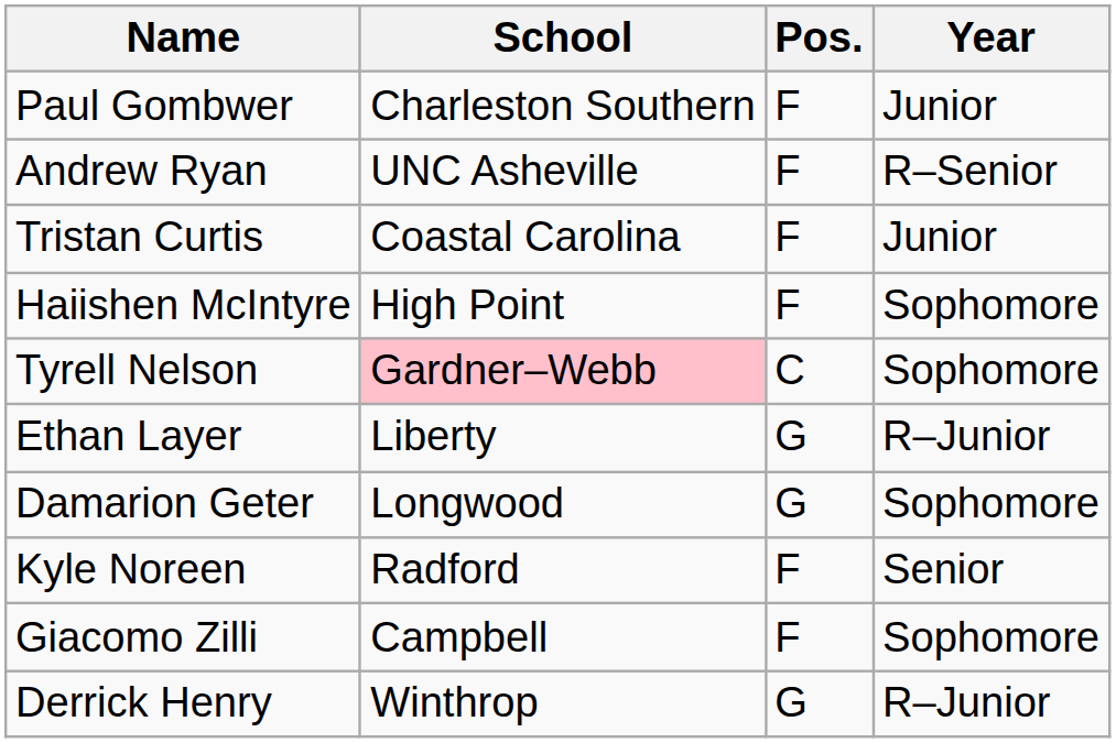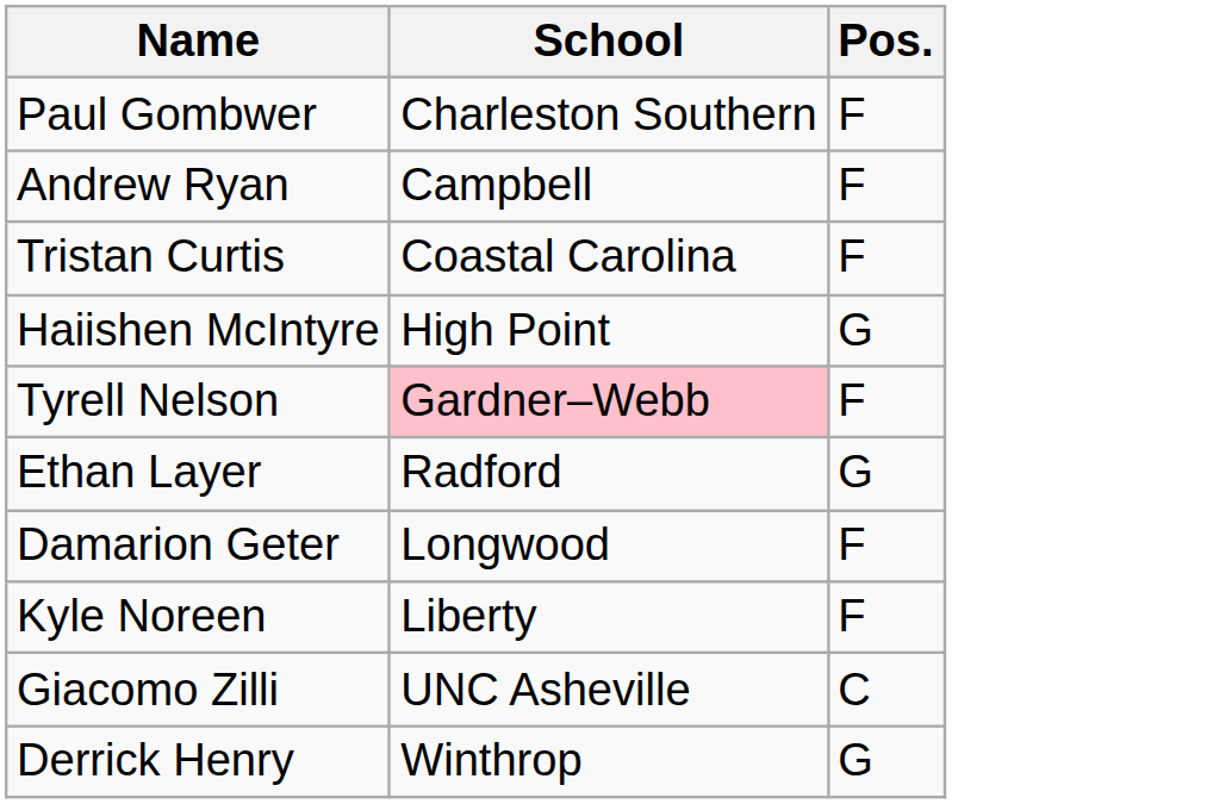- column: Year | Junior | R–Senior | Junior | Sophomore | Sophomore | R–Junior | Sophomore | Senior | Sophomore | R–Junior
Andrew Ryan | School: UNC Asheville -> Campbell
Haiishen McIntyre | Pos.: F -> G
Tyrell Nelson | Pos.: C -> F
Ethan Layer | School: Liberty -> Radford
Damarion Geter | Pos.: G -> F
Kyle Noreen | School: Radford -> Liberty
Giacomo Zilli | School: Campbell -> UNC Asheville
Giacomo Zilli | Pos.: F -> C
